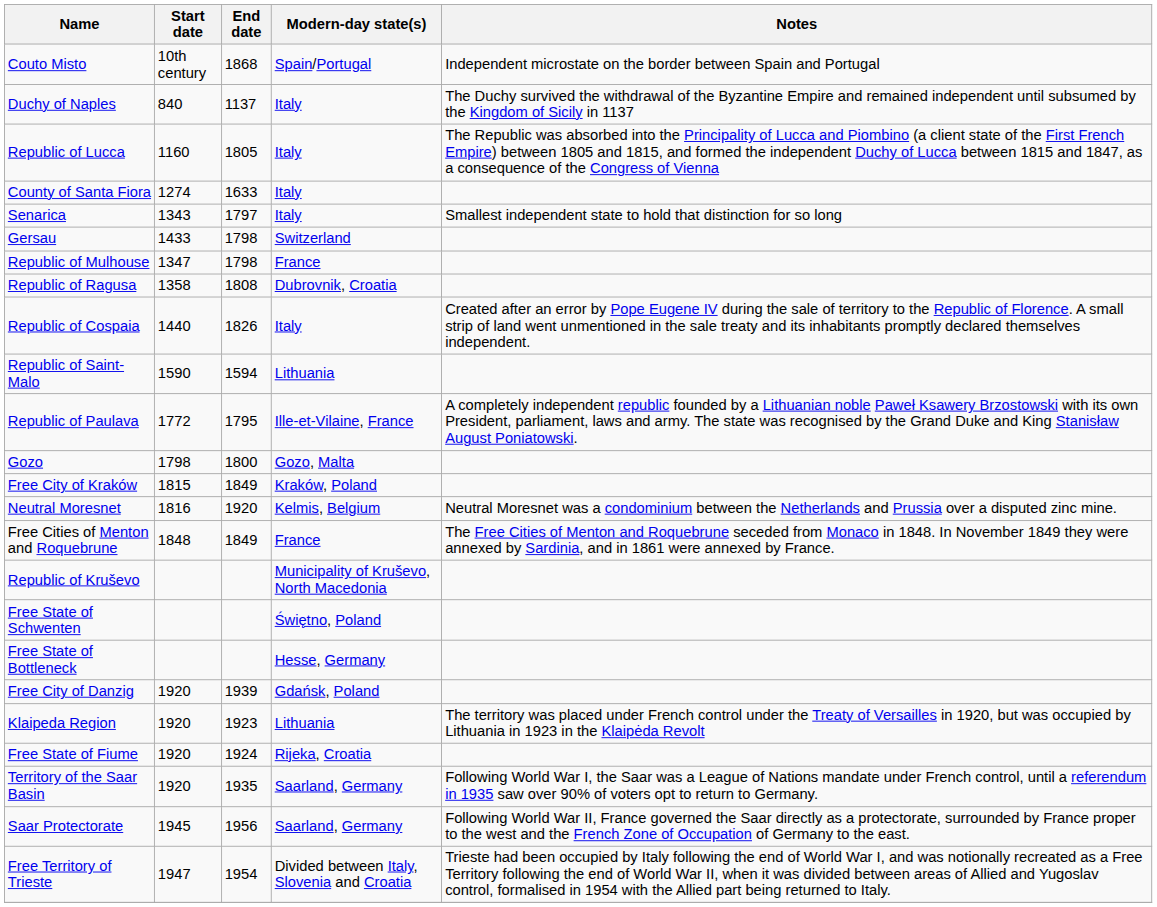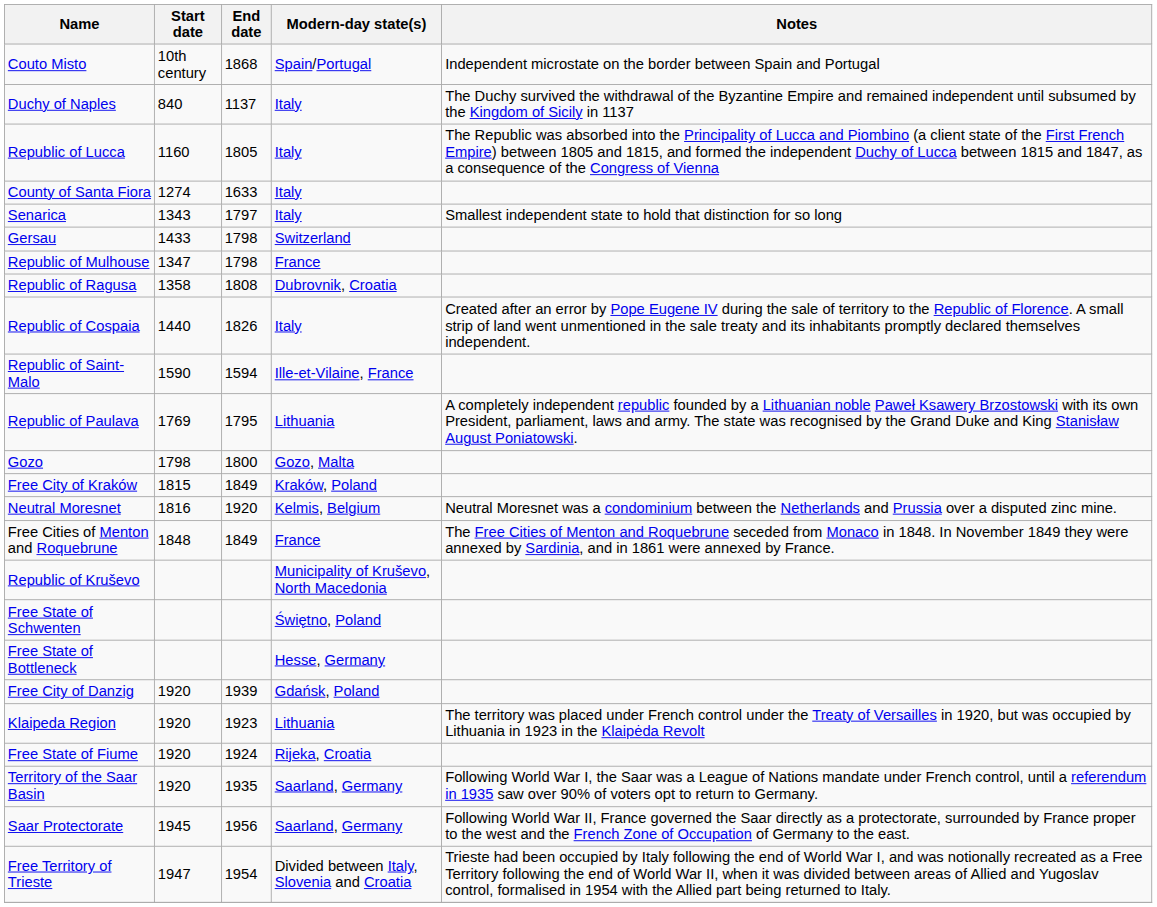Republic of Saint-Malo | Modern-day state(s): Lithuania -> Ille-et-Vilaine, France
Republic of Paulava | Start date: 1772 -> 1769
Republic of Paulava | Modern-day state(s): Ille-et-Vilaine, France -> Lithuania
